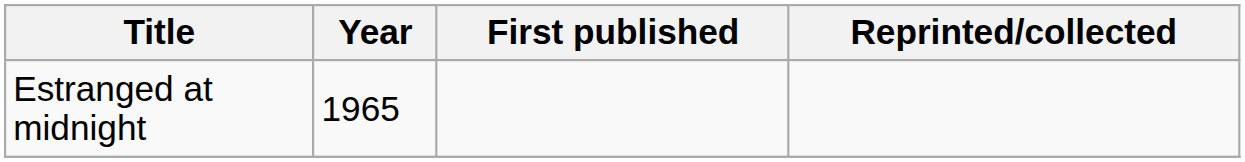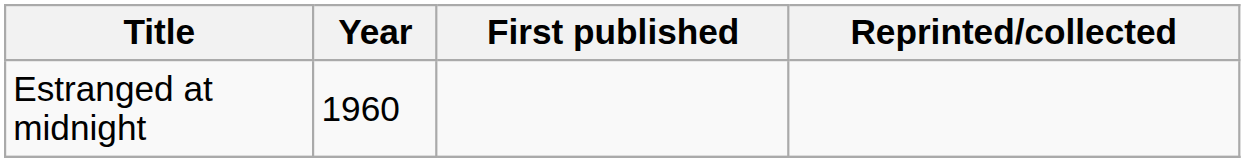Estranged at midnight | Year: 1965 -> 1960
